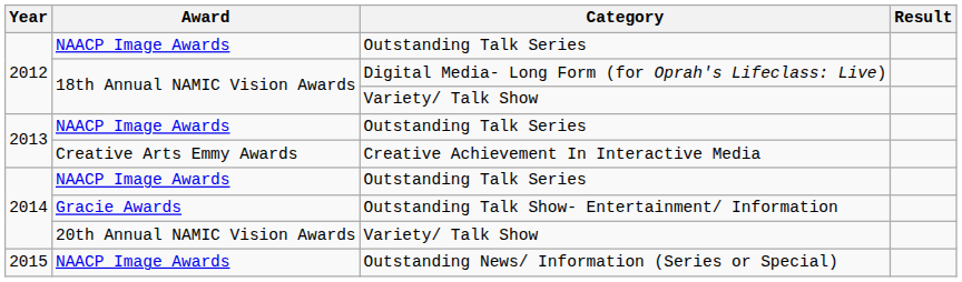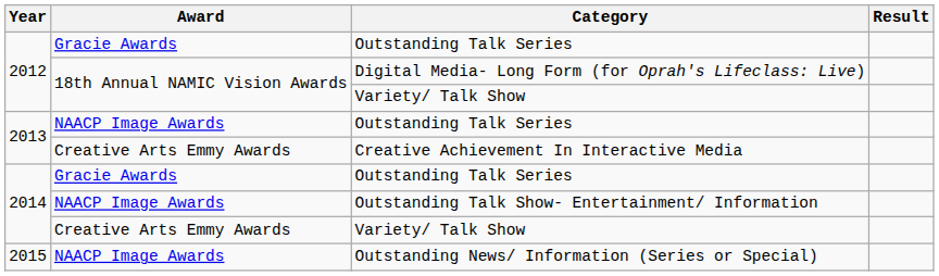2012 / Outstanding Talk Series | Award: NAACP Image Awards -> Gracie Awards
2014 / Outstanding Talk Series | Award: NAACP Image Awards -> Gracie Awards
Outstanding Talk Show- Entertainment/ Information | Award: Gracie Awards -> NAACP Image Awards
2014 / Variety/ Talk Show | Award: 20th Annual NAMIC Vision Awards -> Creative Arts Emmy Awards
